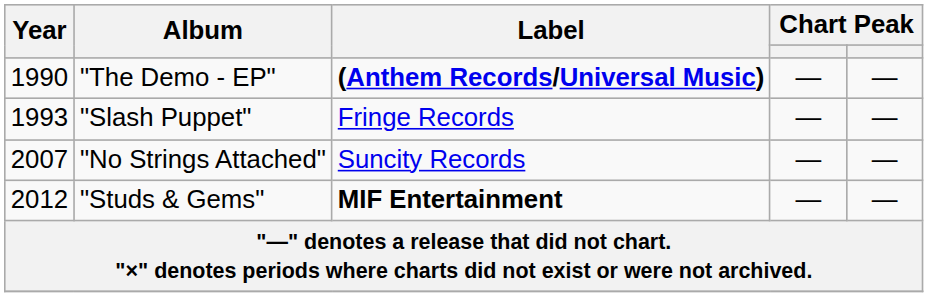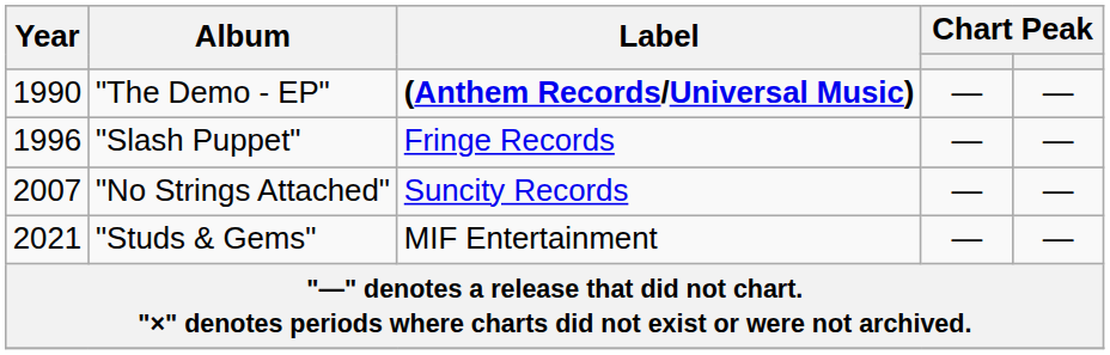"Slash Puppet" | Year: 1993 -> 1996
"Studs & Gems" | Year: 2012 -> 2021
"Studs & Gems" | Label: bold -> normal
